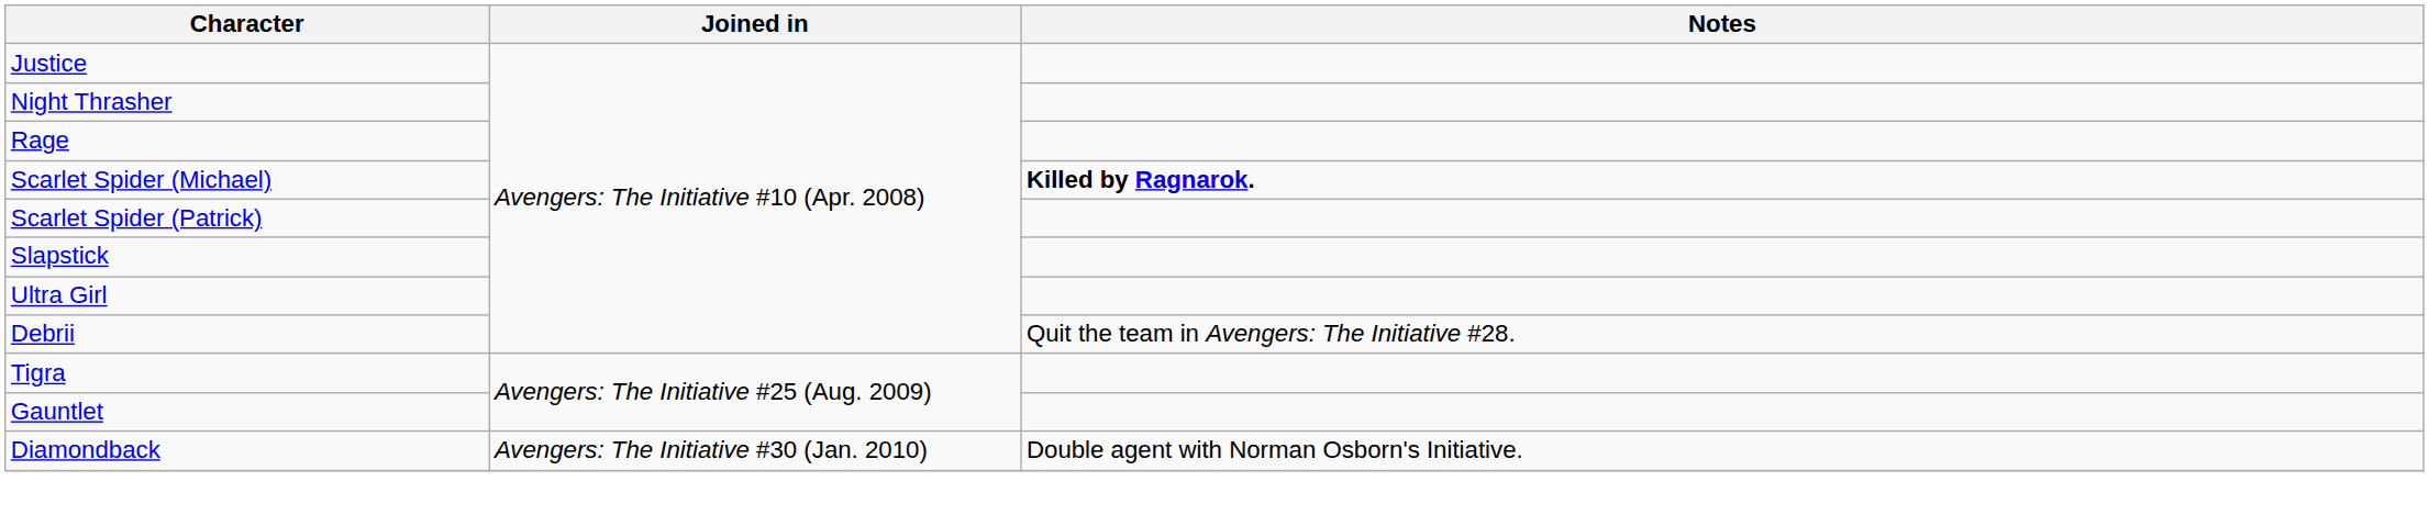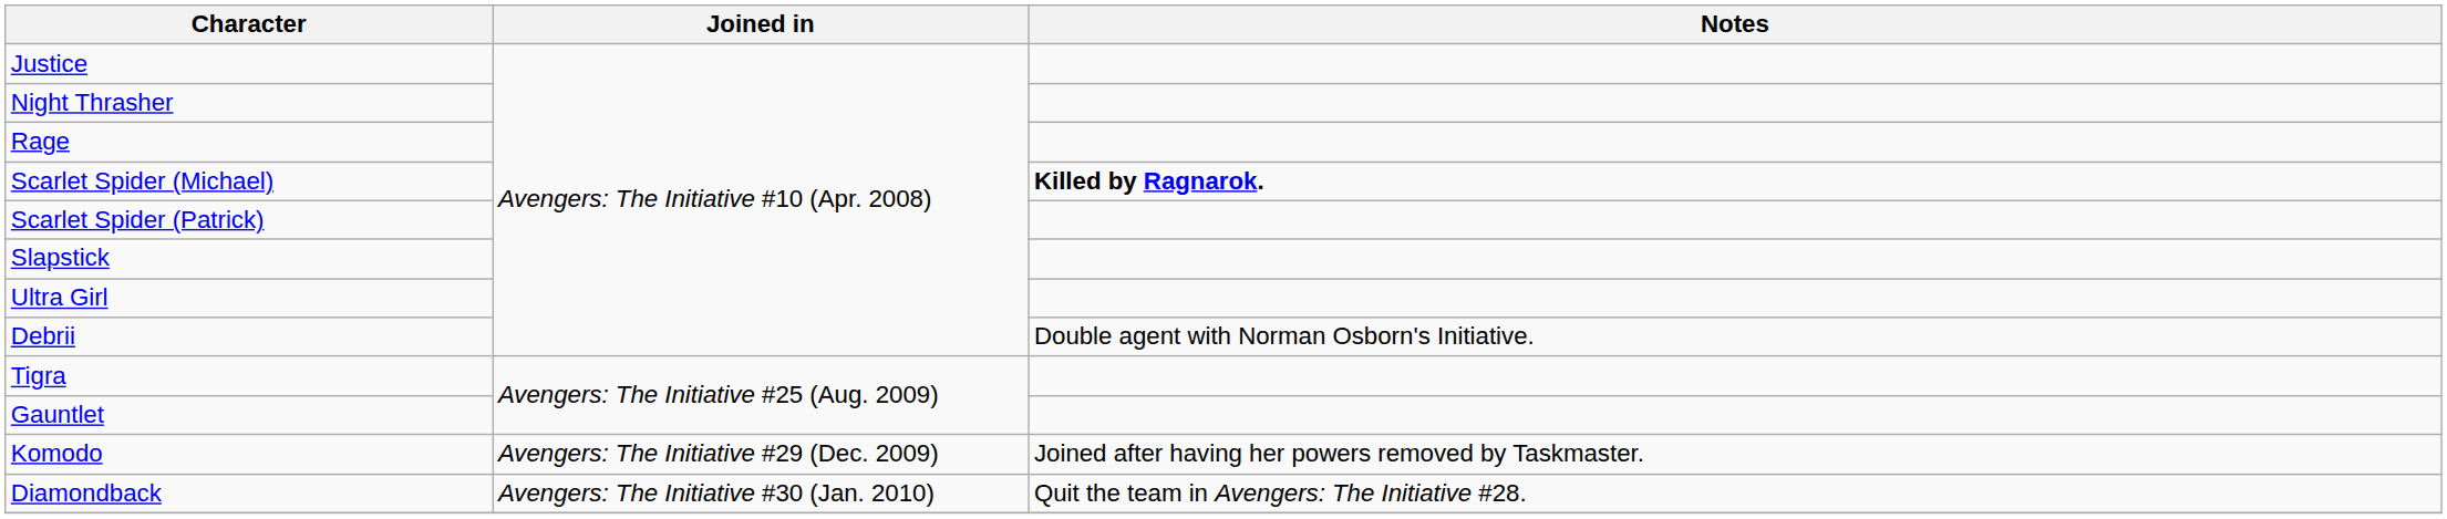Debrii | Notes: Quit the team in Avengers: The Initiative #28. -> Double agent with Norman Osborn's Initiative.
+ row: Komodo | Avengers: The Initiative #29 (Dec. 2009) | Joined after having her powers removed by Taskmaster.
Diamondback | Notes: Double agent with Norman Osborn's Initiative. -> Quit the team in Avengers: The Initiative #28.
